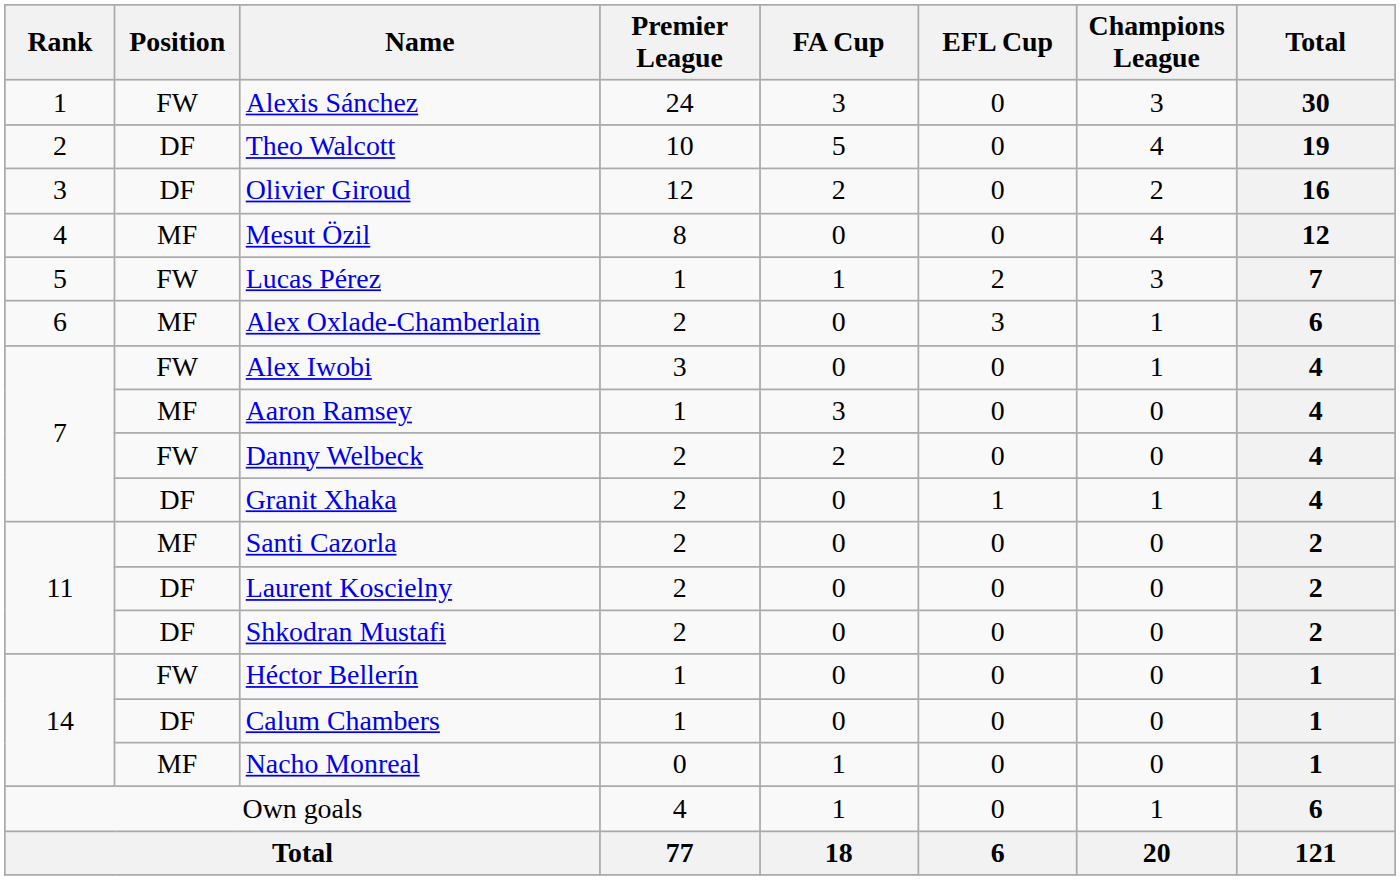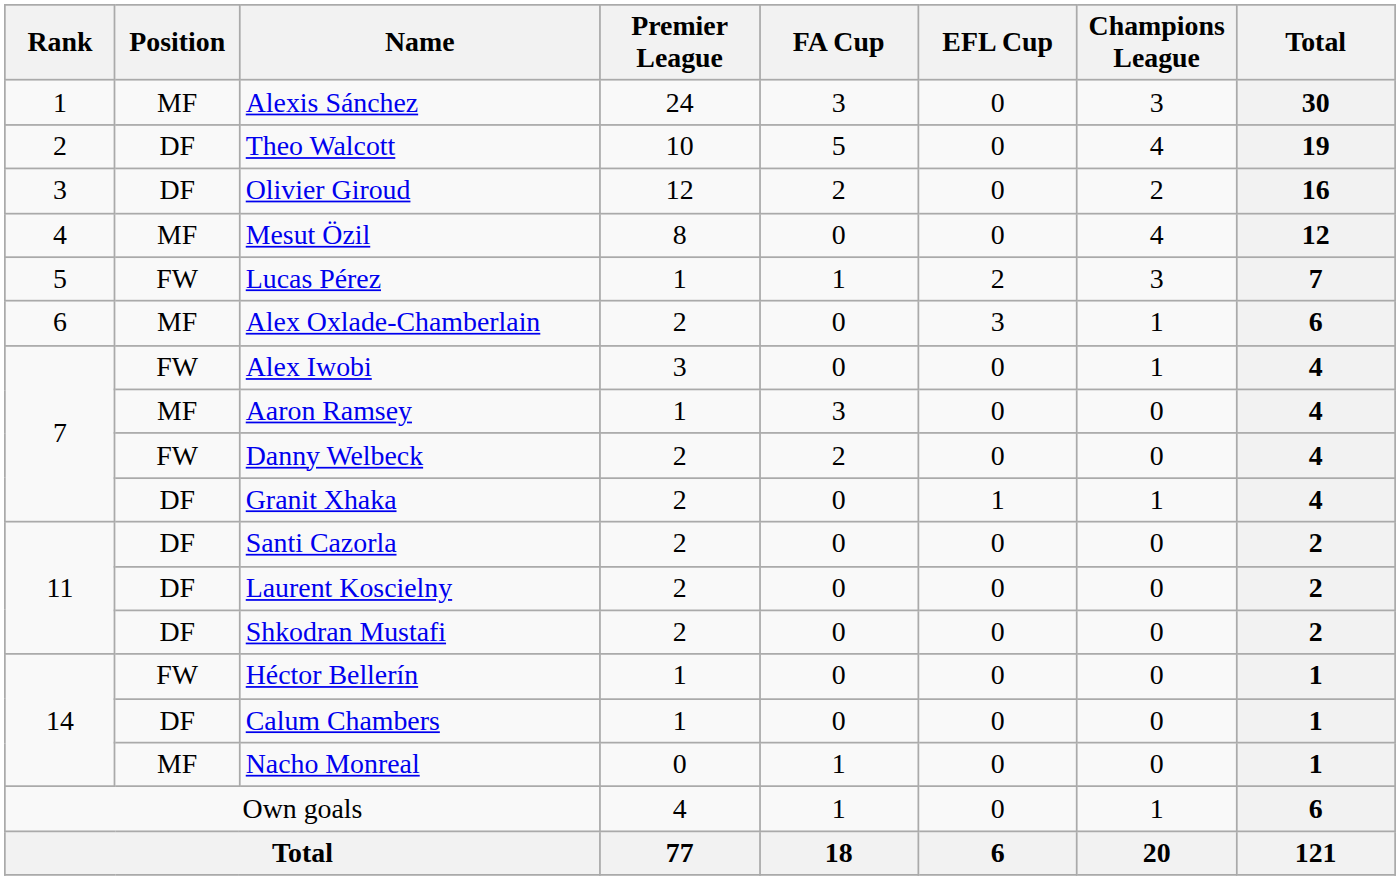Alexis Sánchez | Position: FW -> MF
Santi Cazorla | Position: MF -> DF
